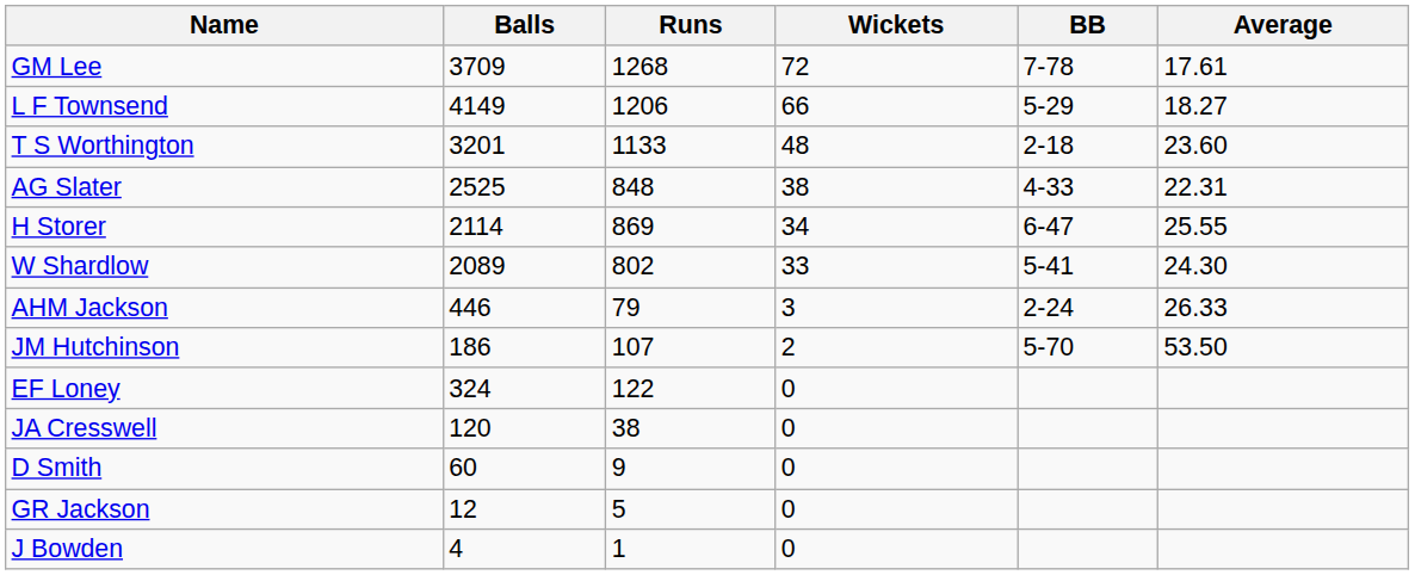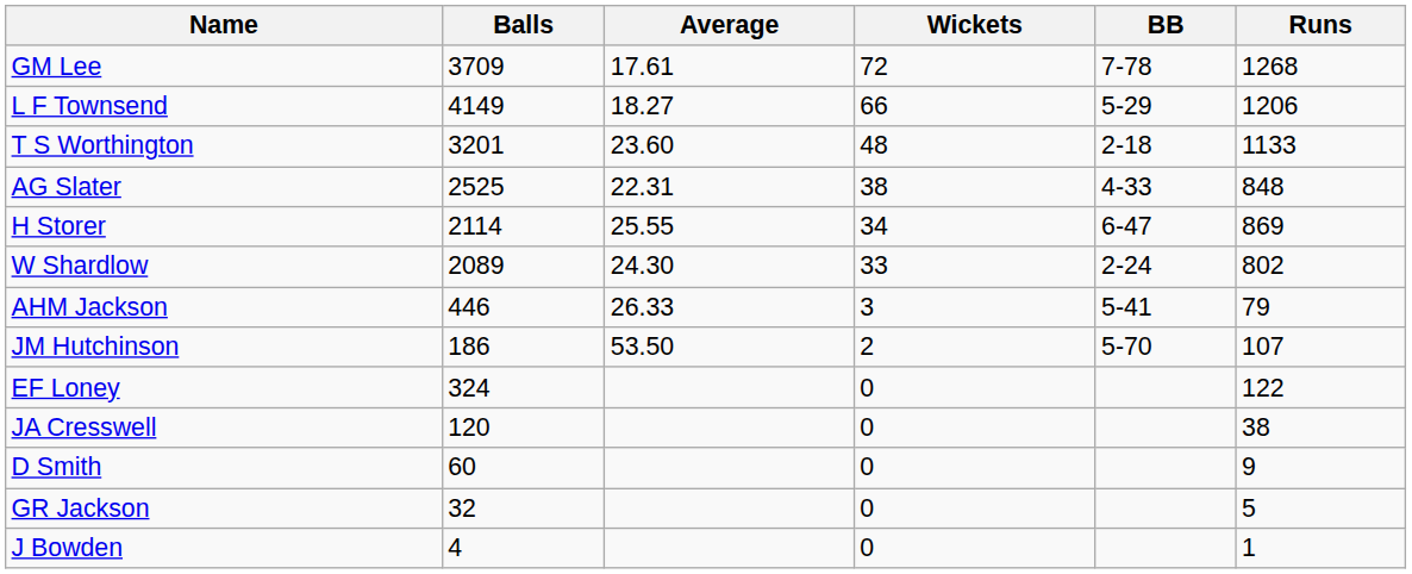columns swapped: Runs <-> Average
W Shardlow | BB: 5-41 -> 2-24
AHM Jackson | BB: 2-24 -> 5-41
GR Jackson | Balls: 12 -> 32
